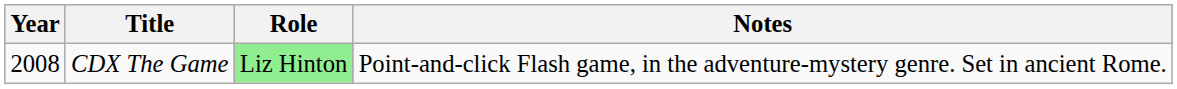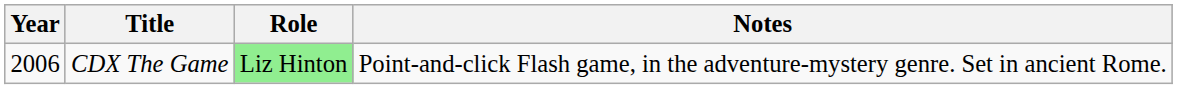CDX The Game | Year: 2008 -> 2006
